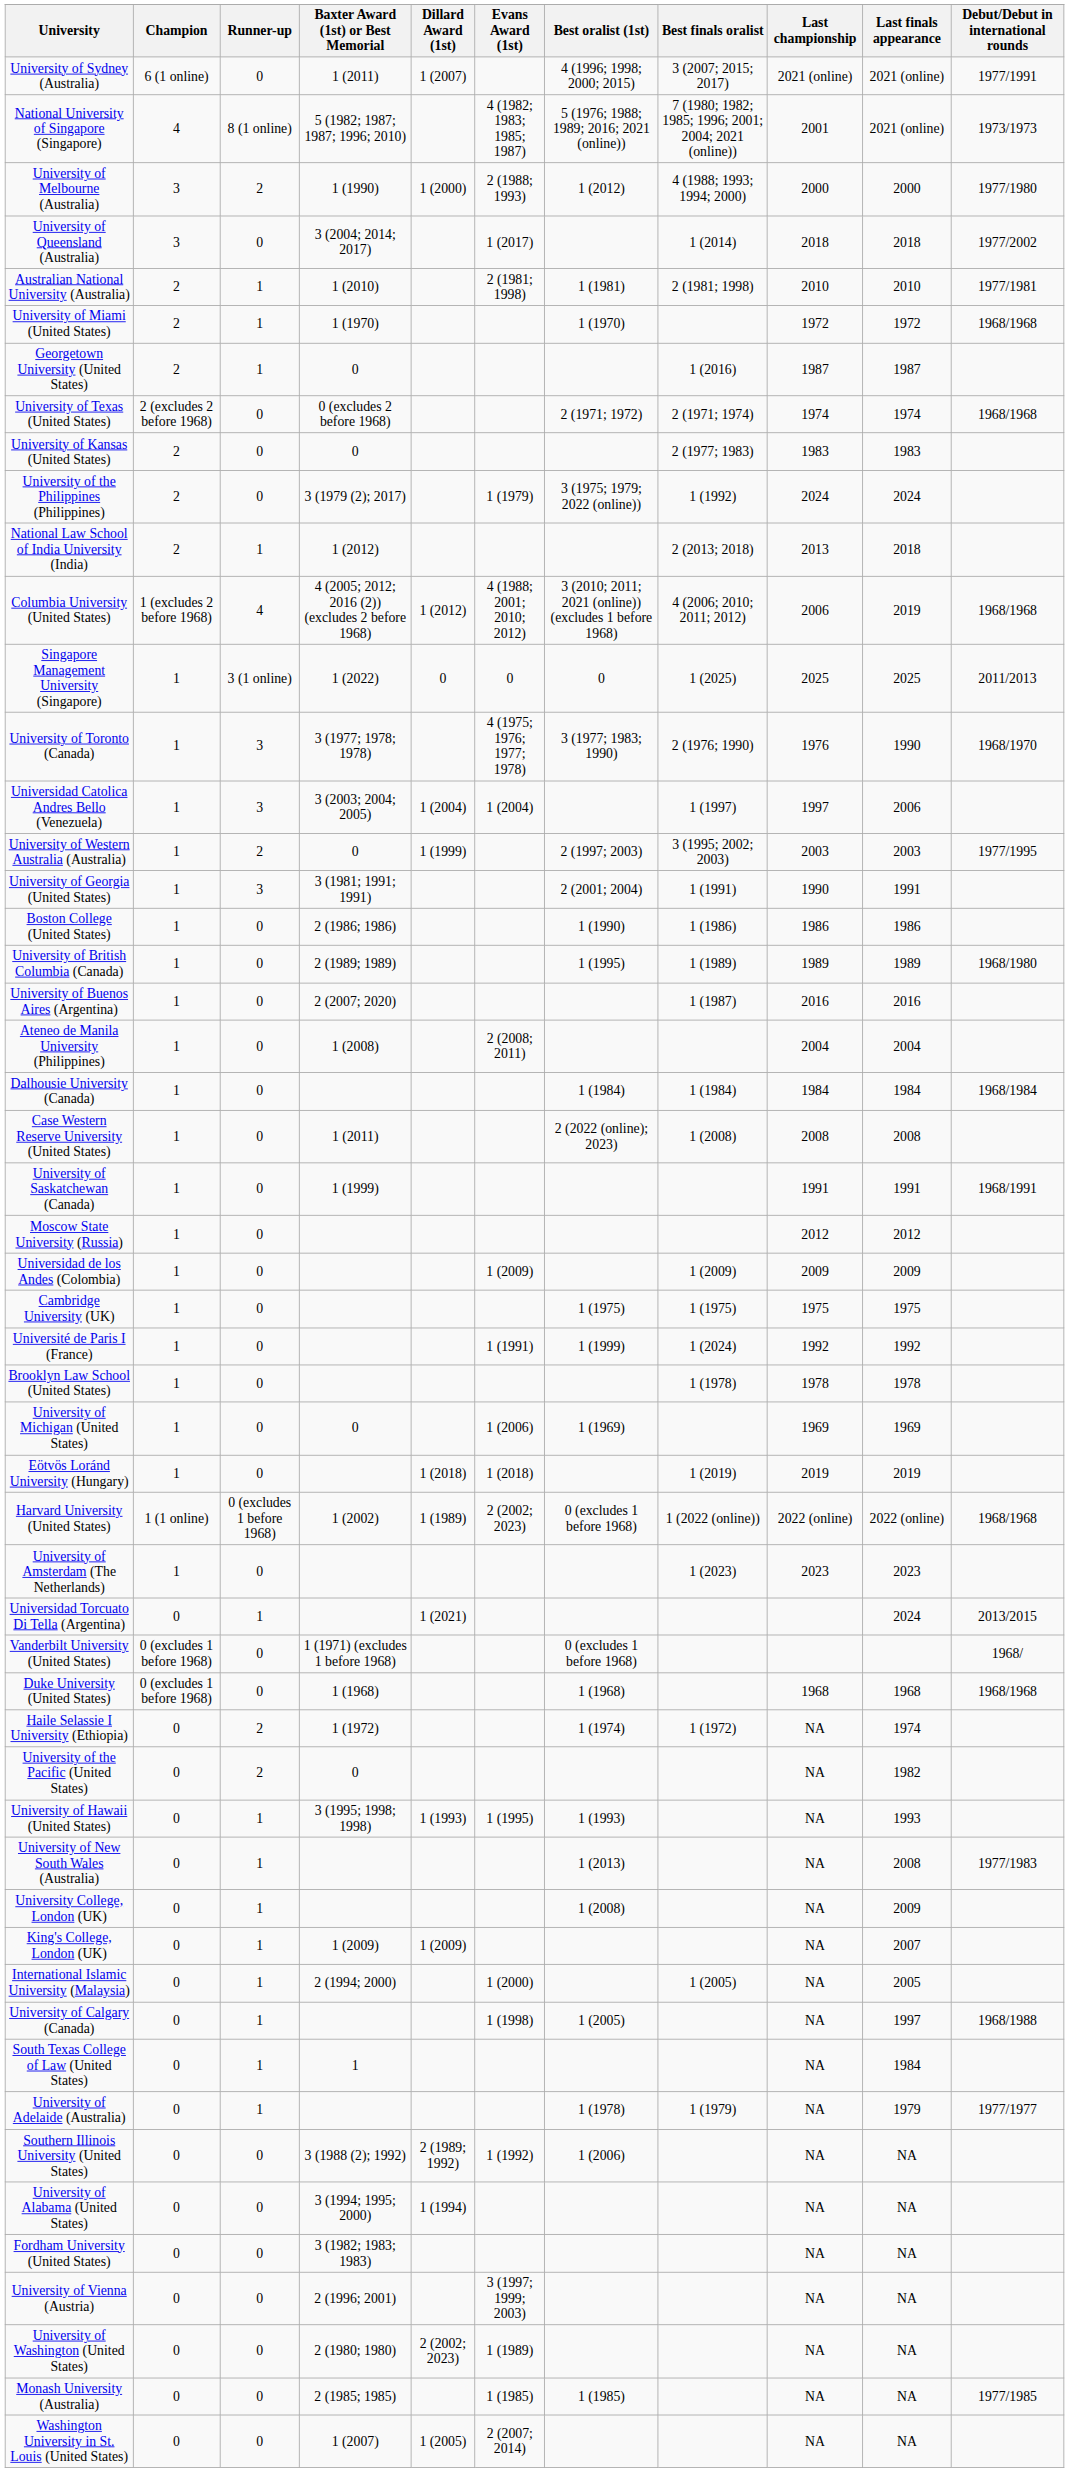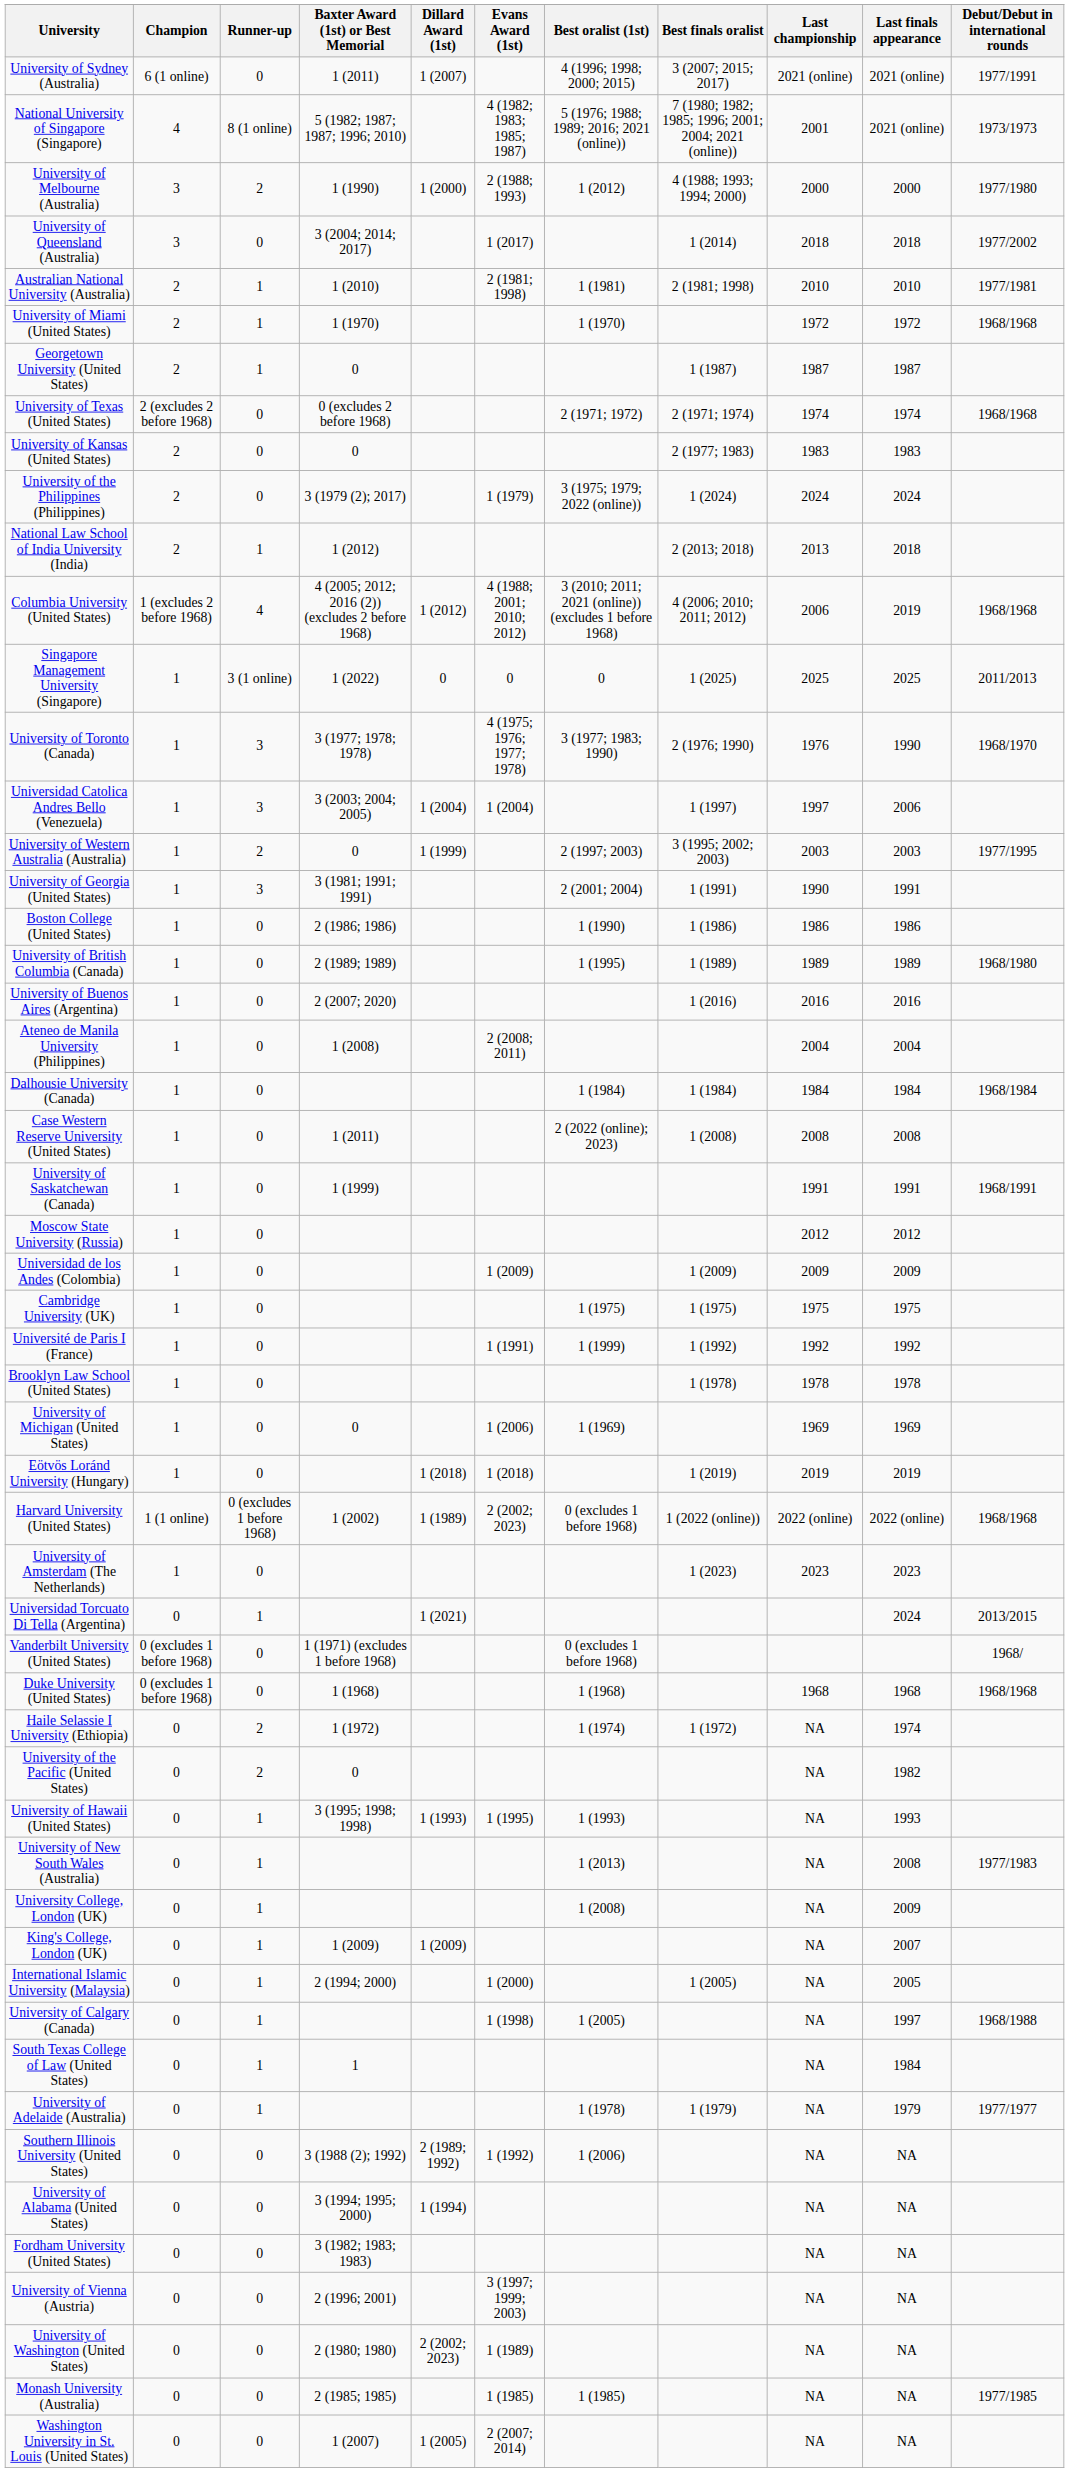Georgetown University (United States) | Best finals oralist: 1 (2016) -> 1 (1987)
University of the Philippines (Philippines) | Best finals oralist: 1 (1992) -> 1 (2024)
University of Buenos Aires (Argentina) | Best finals oralist: 1 (1987) -> 1 (2016)
Université de Paris I (France) | Best finals oralist: 1 (2024) -> 1 (1992)
